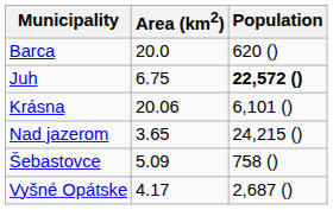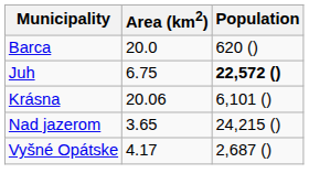- row: Šebastovce | 5.09 | 758 ()
